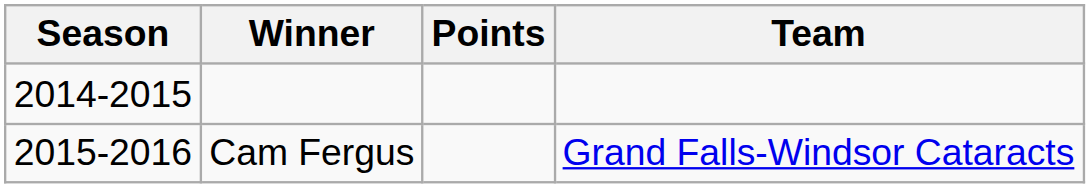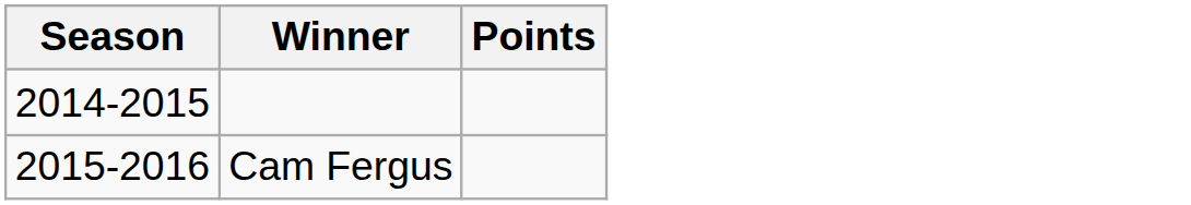- column: Team | Grand Falls-Windsor Cataracts
